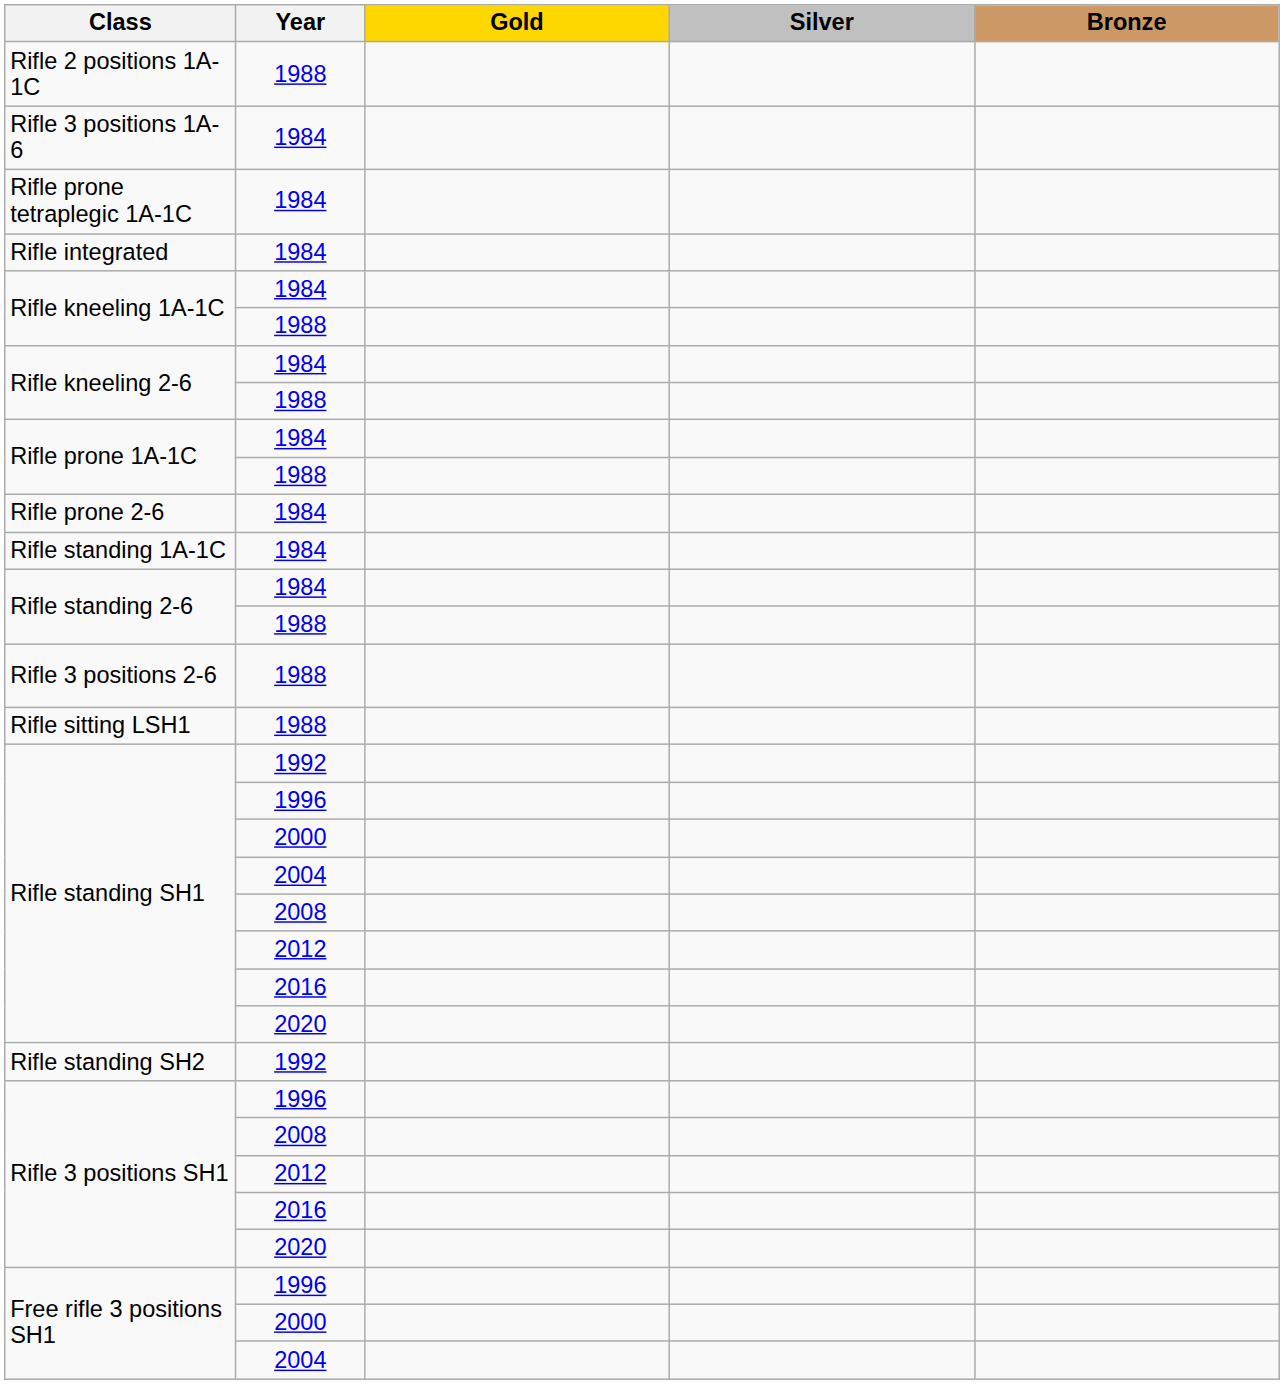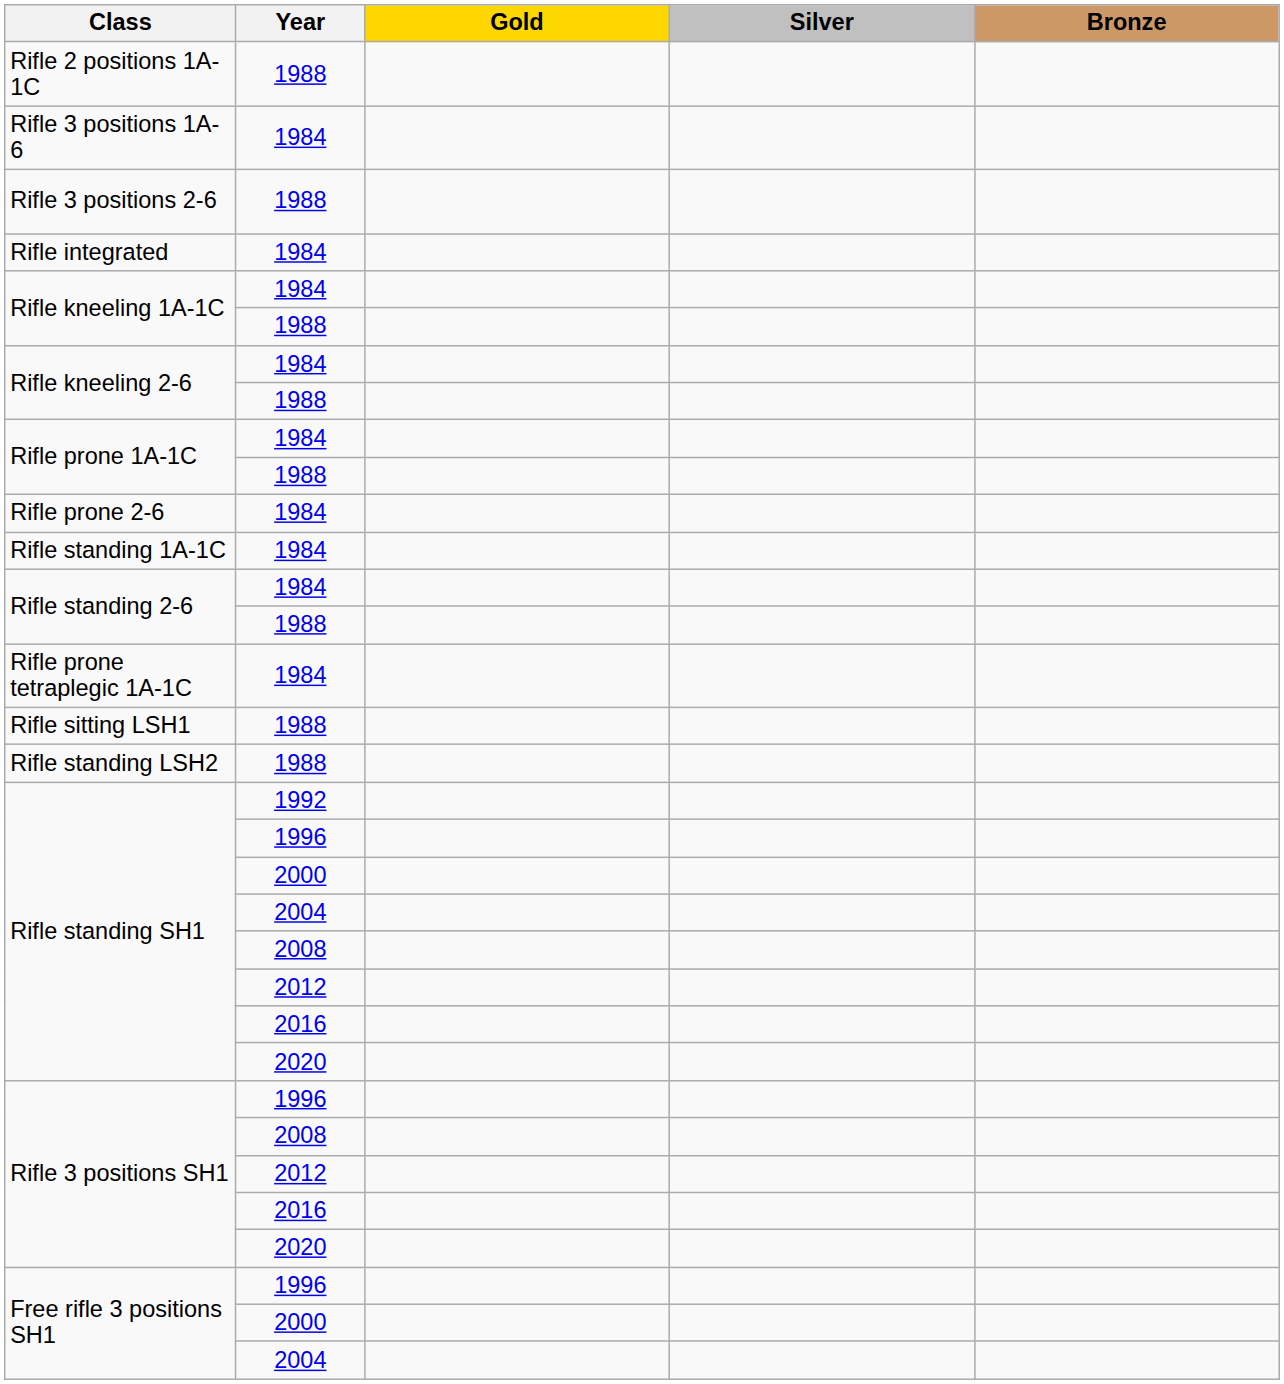rows swapped: Rifle 3 positions 2-6 <-> Rifle prone tetraplegic 1A-1C
+ row: Rifle standing LSH2 | 1988
- row: Rifle standing SH2 | 1992
